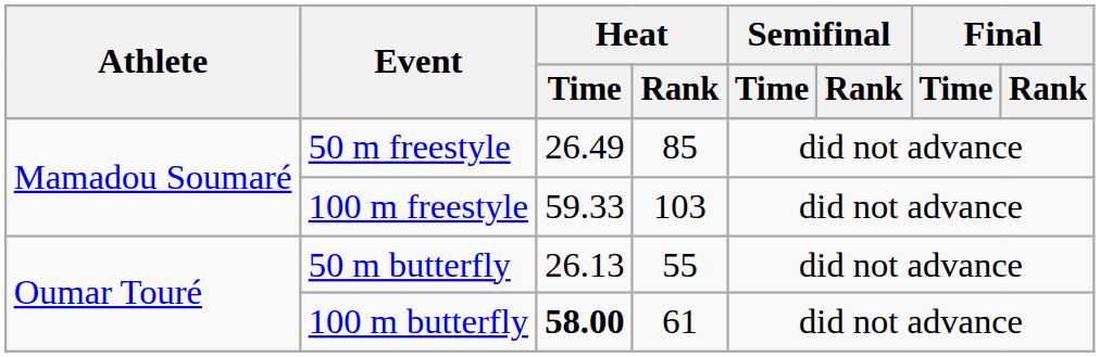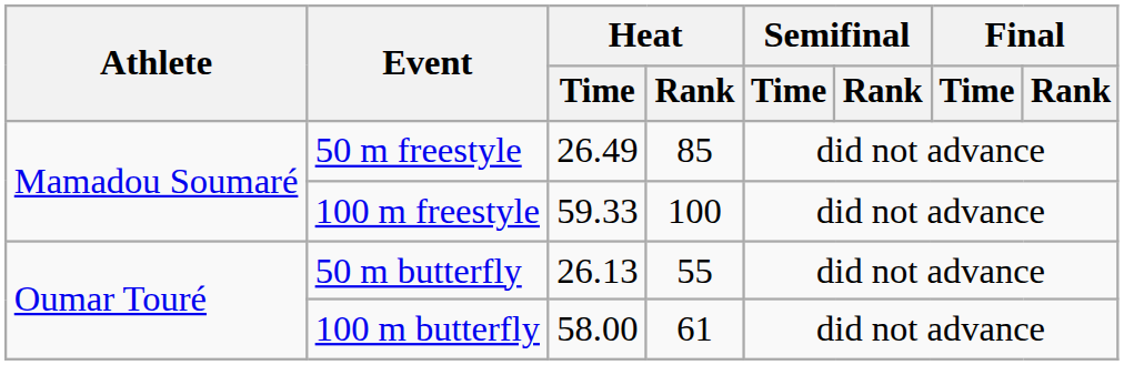100 m freestyle | Heat / Rank: 103 -> 100
100 m butterfly | Heat / Time: bold -> normal
